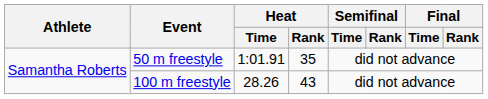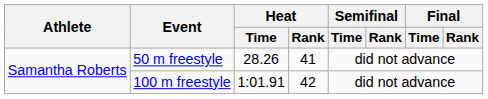50 m freestyle | Heat / Time: 1:01.91 -> 28.26
50 m freestyle | Heat / Rank: 35 -> 41
100 m freestyle | Heat / Time: 28.26 -> 1:01.91
100 m freestyle | Heat / Rank: 43 -> 42
